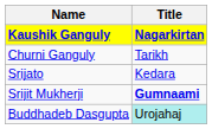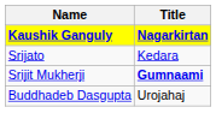- row: Churni Ganguly | Tarikh
Buddhadeb Dasgupta | Title: paleturquoise background -> no background
